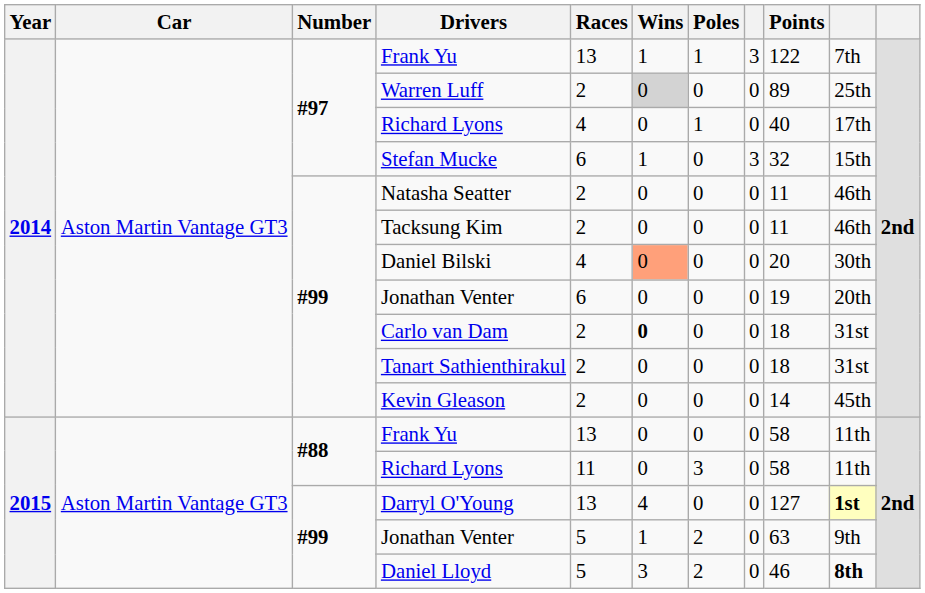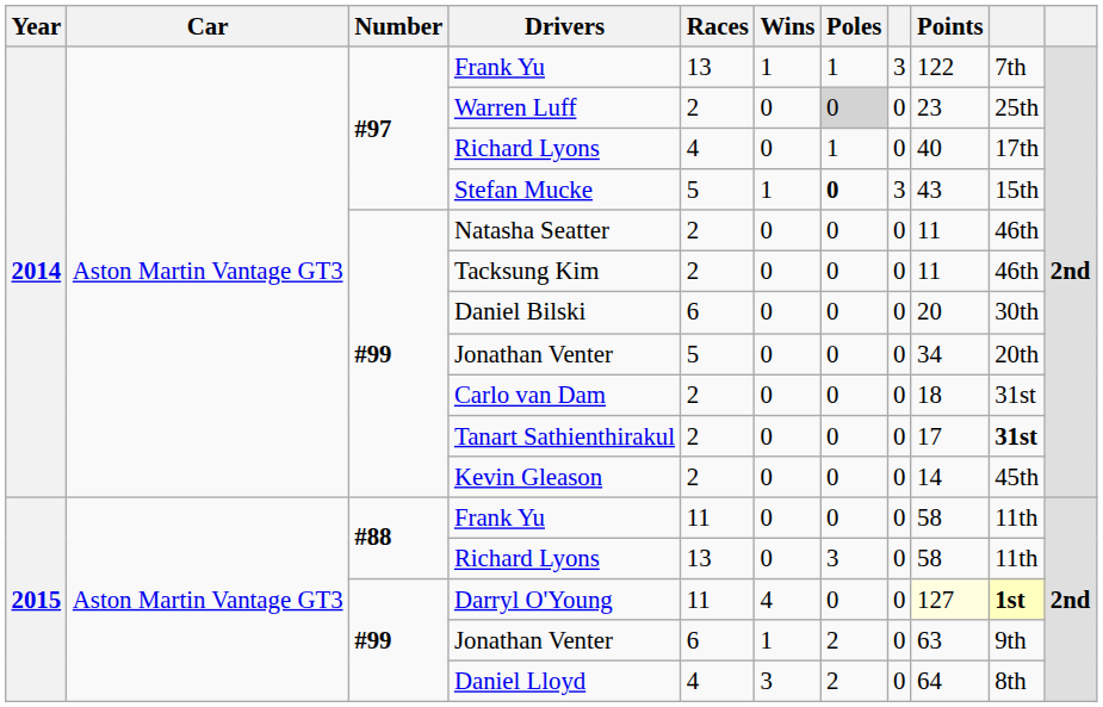Warren Luff | Wins: lightgrey background -> no background
Warren Luff | Poles: no background -> lightgrey background
Warren Luff | Points: 89 -> 23
Stefan Mucke | Races: 6 -> 5
Stefan Mucke | Poles: normal -> bold
Stefan Mucke | Points: 32 -> 43
Daniel Bilski | Races: 4 -> 6
Daniel Bilski | Wins: lightsalmon background -> no background
2014 / Jonathan Venter | Races: 6 -> 5
2014 / Jonathan Venter | Points: 19 -> 34
Carlo van Dam | Wins: bold -> normal
Tanart Sathienthirakul | Points: 18 -> 17
Tanart Sathienthirakul | column 10: normal -> bold
2015 / Frank Yu | Races: 13 -> 11
2015 / Richard Lyons | Races: 11 -> 13
Darryl O'Young | Races: 13 -> 11
Darryl O'Young | Points: no background -> lightyellow background
2015 / Jonathan Venter | Races: 5 -> 6
Daniel Lloyd | Races: 5 -> 4
Daniel Lloyd | Points: 46 -> 64
Daniel Lloyd | column 10: bold -> normal
